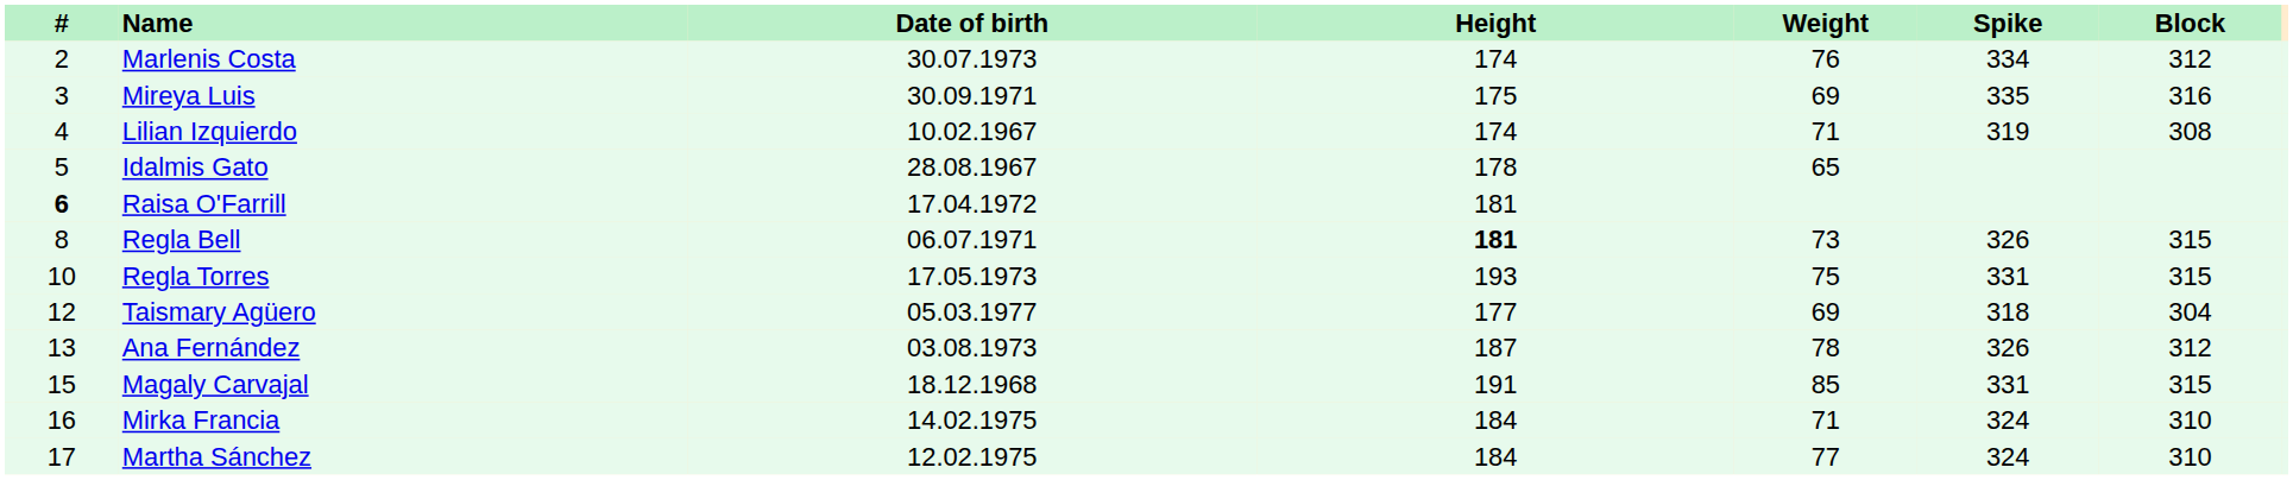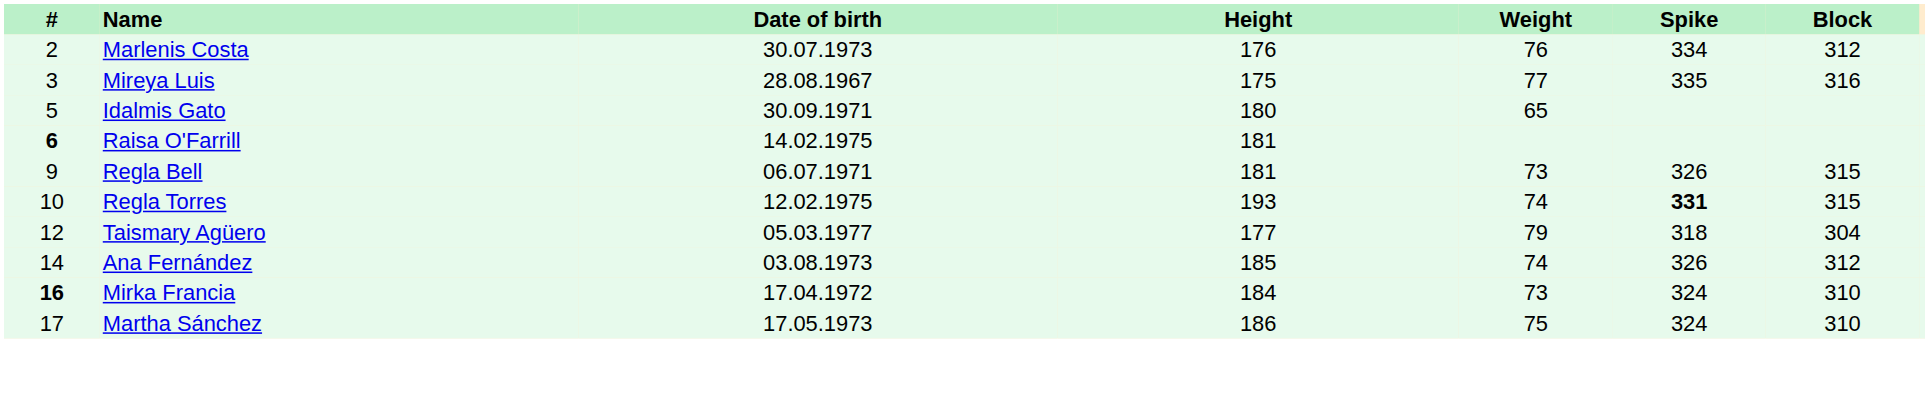Marlenis Costa | Height: 174 -> 176
Mireya Luis | Date of birth: 30.09.1971 -> 28.08.1967
Mireya Luis | Weight: 69 -> 77
- row: 4 | Lilian Izquierdo | 10.02.1967 | 174 | 71 | 319 | 308
Idalmis Gato | Date of birth: 28.08.1967 -> 30.09.1971
Idalmis Gato | Height: 178 -> 180
Raisa O'Farrill | Date of birth: 17.04.1972 -> 14.02.1975
Regla Bell | #: 8 -> 9
Regla Bell | Height: bold -> normal
Regla Torres | Date of birth: 17.05.1973 -> 12.02.1975
Regla Torres | Weight: 75 -> 74
Regla Torres | Spike: normal -> bold
Taismary Agüero | Weight: 69 -> 79
Ana Fernández | #: 13 -> 14
Ana Fernández | Height: 187 -> 185
Ana Fernández | Weight: 78 -> 74
- row: 15 | Magaly Carvajal | 18.12.1968 | 191 | 85 | 331 | 315
Mirka Francia | #: normal -> bold
Mirka Francia | Date of birth: 14.02.1975 -> 17.04.1972
Mirka Francia | Weight: 71 -> 73
Martha Sánchez | Date of birth: 12.02.1975 -> 17.05.1973
Martha Sánchez | Height: 184 -> 186
Martha Sánchez | Weight: 77 -> 75
